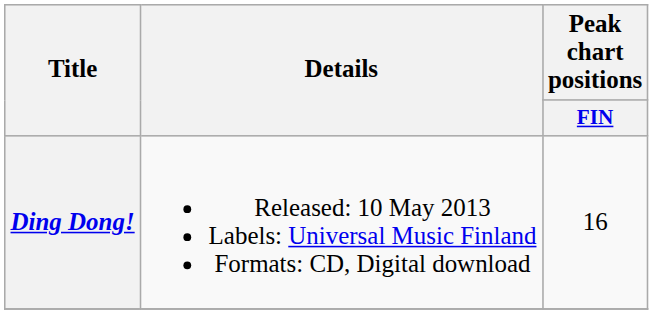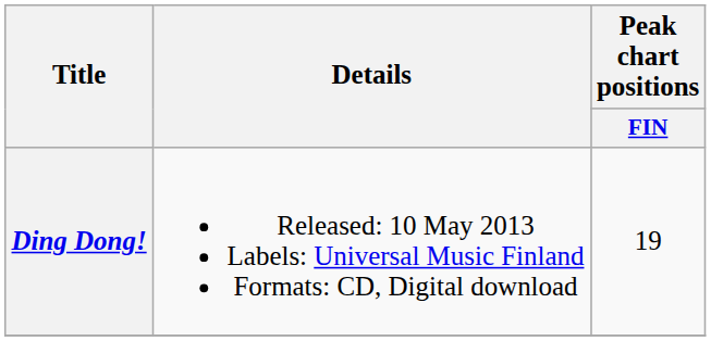Ding Dong! | Peak chart positions / FIN: 16 -> 19
